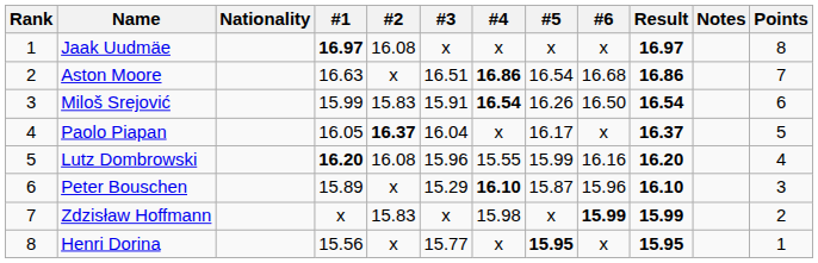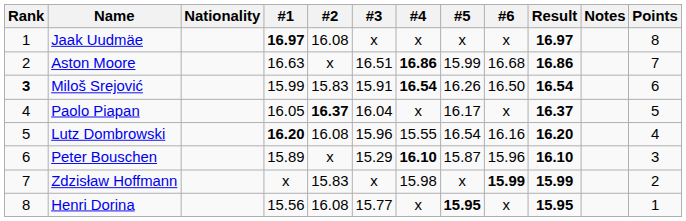Aston Moore | #5: 16.54 -> 15.99
Miloš Srejović | Rank: normal -> bold
Lutz Dombrowski | #5: 15.99 -> 16.54
Henri Dorina | #2: x -> 16.08
